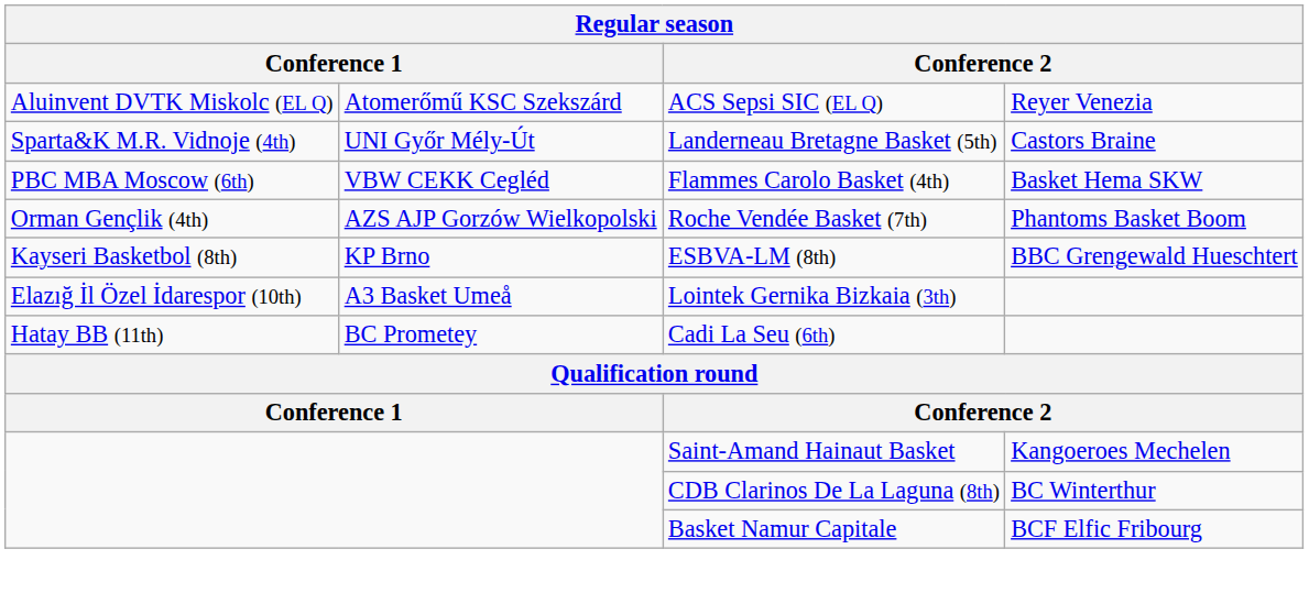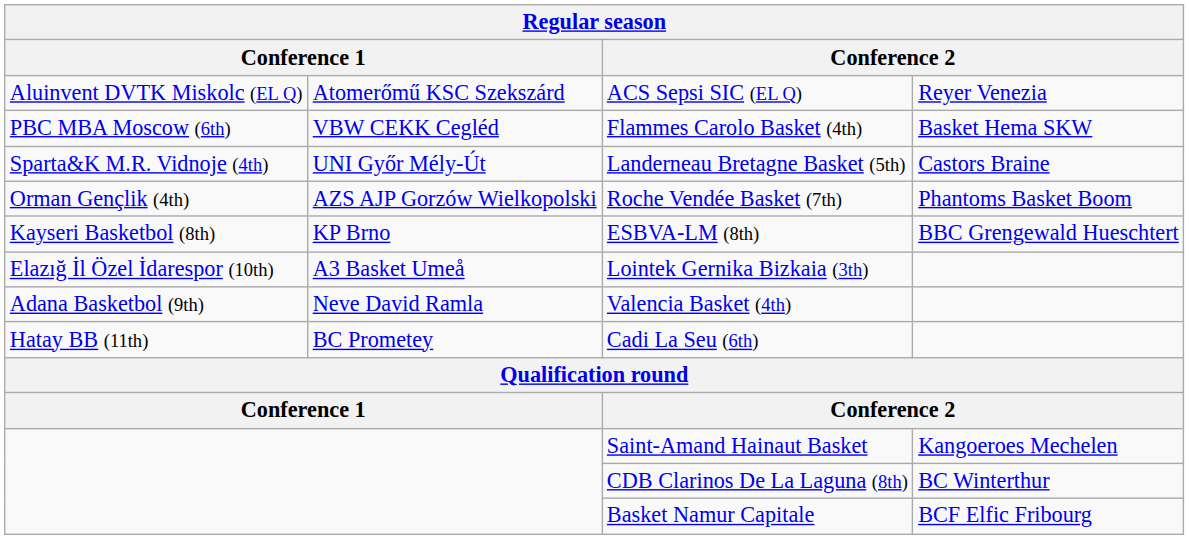rows swapped: Landerneau Bretagne Basket (5th) <-> Flammes Carolo Basket (4th)
+ row: Adana Basketbol (9th) | Neve David Ramla | Valencia Basket (4th)
